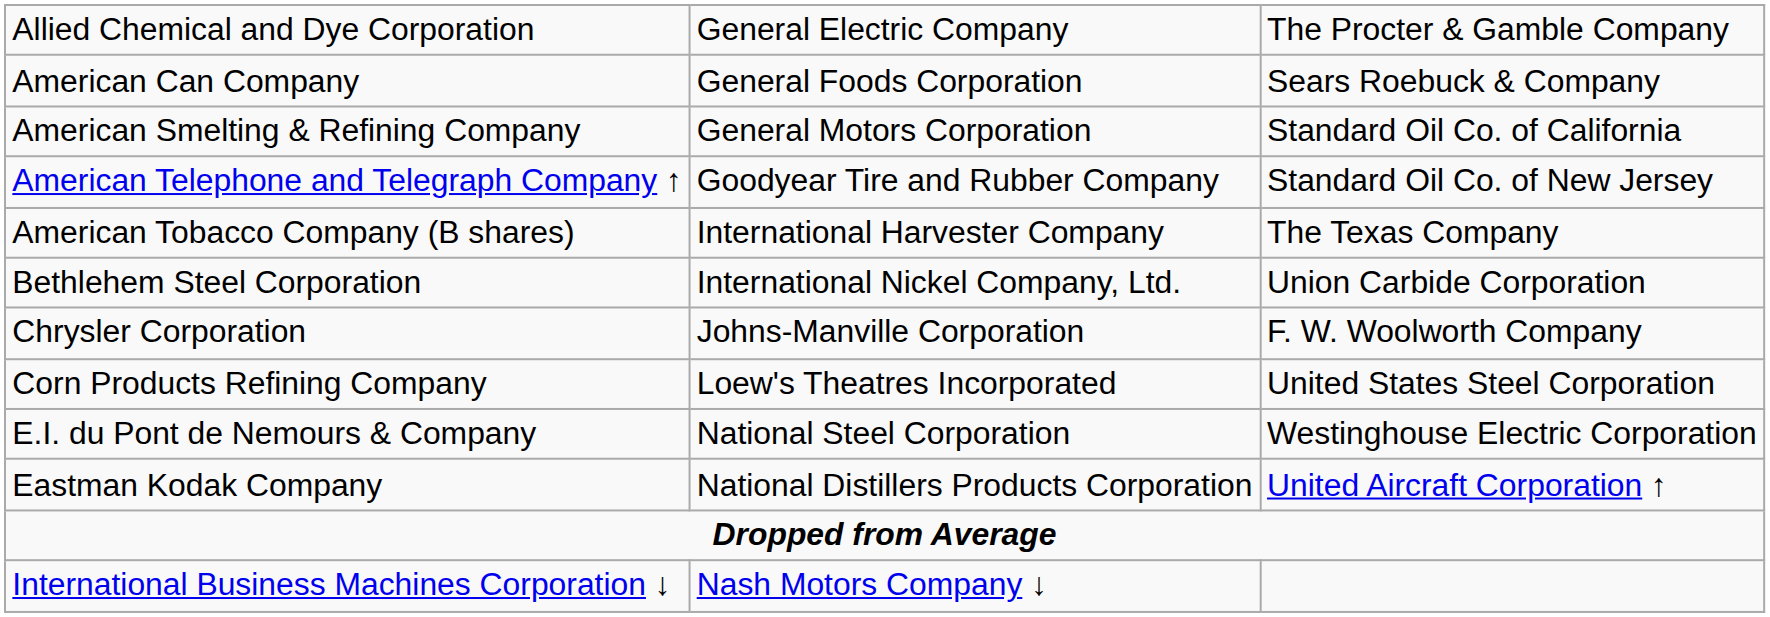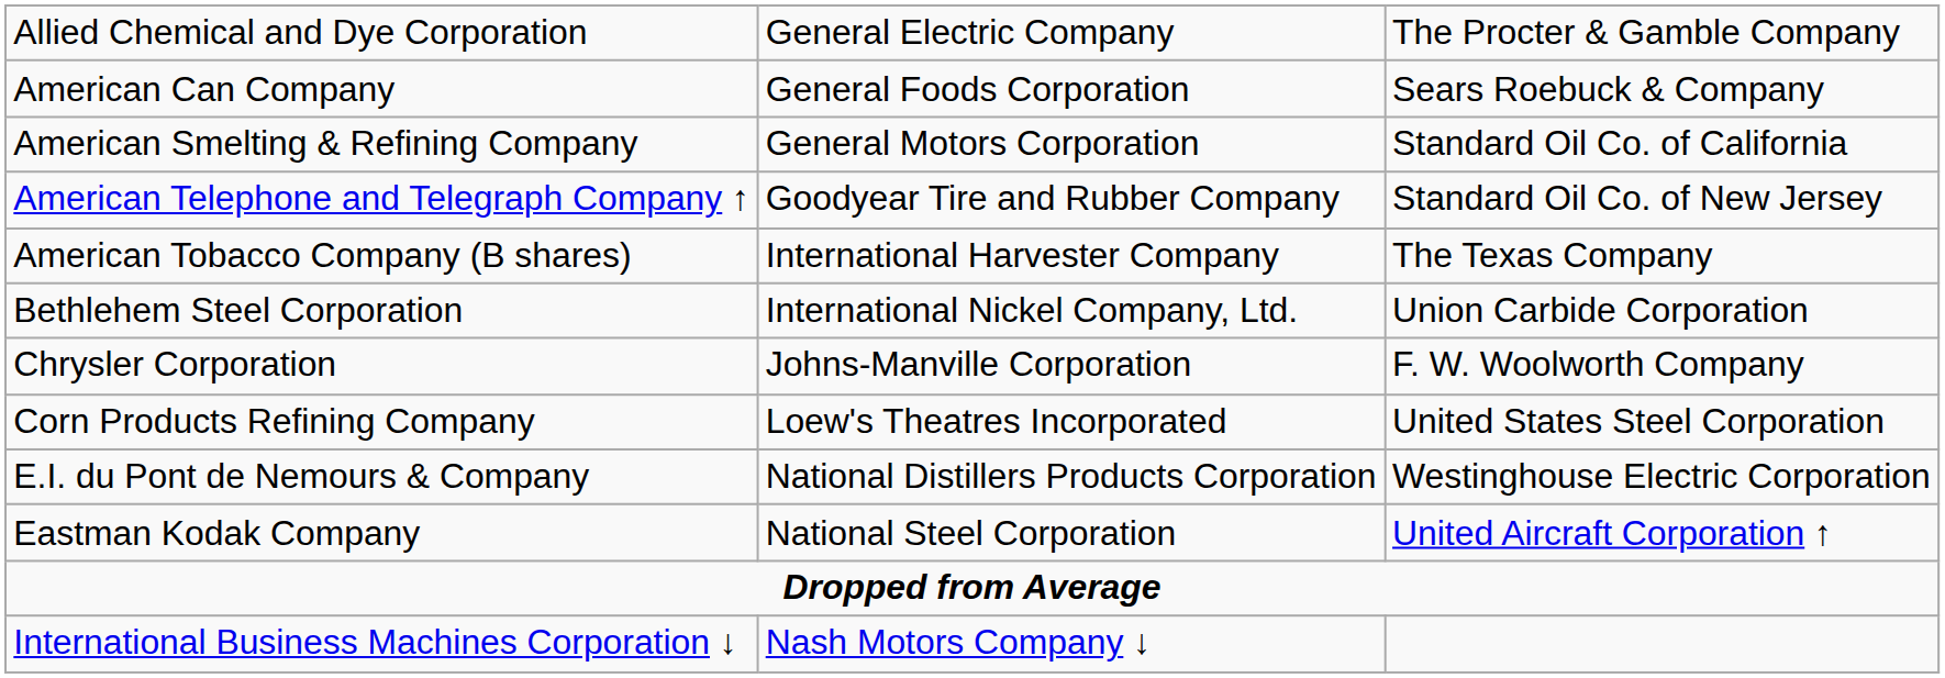E.I. du Pont de Nemours & Company | column 2: National Steel Corporation -> National Distillers Products Corporation
Eastman Kodak Company | column 2: National Distillers Products Corporation -> National Steel Corporation
